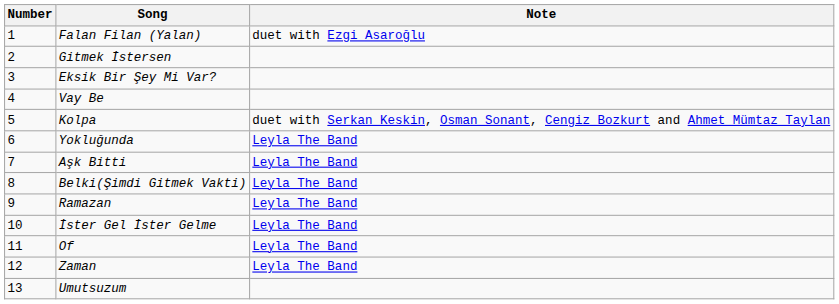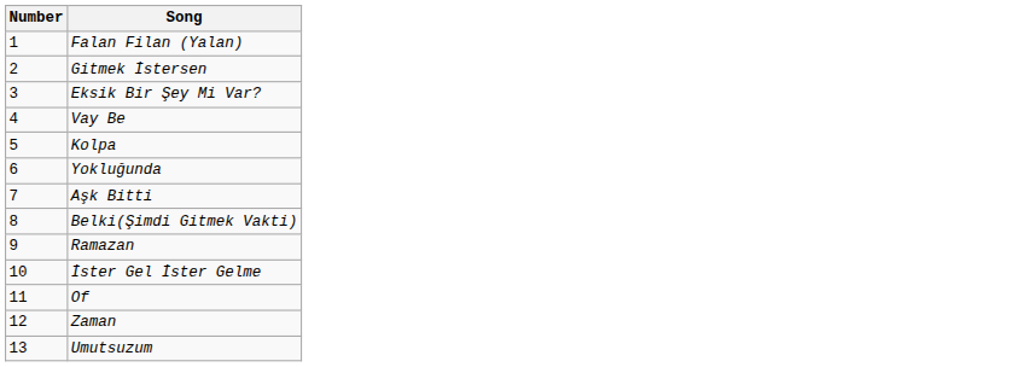- column: Note | duet with Ezgi Asaroğlu | duet with Serkan Keskin, Osman Sonant, Cengiz Bozkurt and Ahmet Mümtaz Taylan | Leyla The Band | Leyla The Band | Leyla The Band | Leyla The Band | Leyla The Band | Leyla The Band | Leyla The Band
